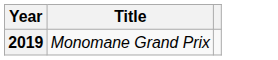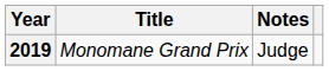+ column: Notes | Judge
